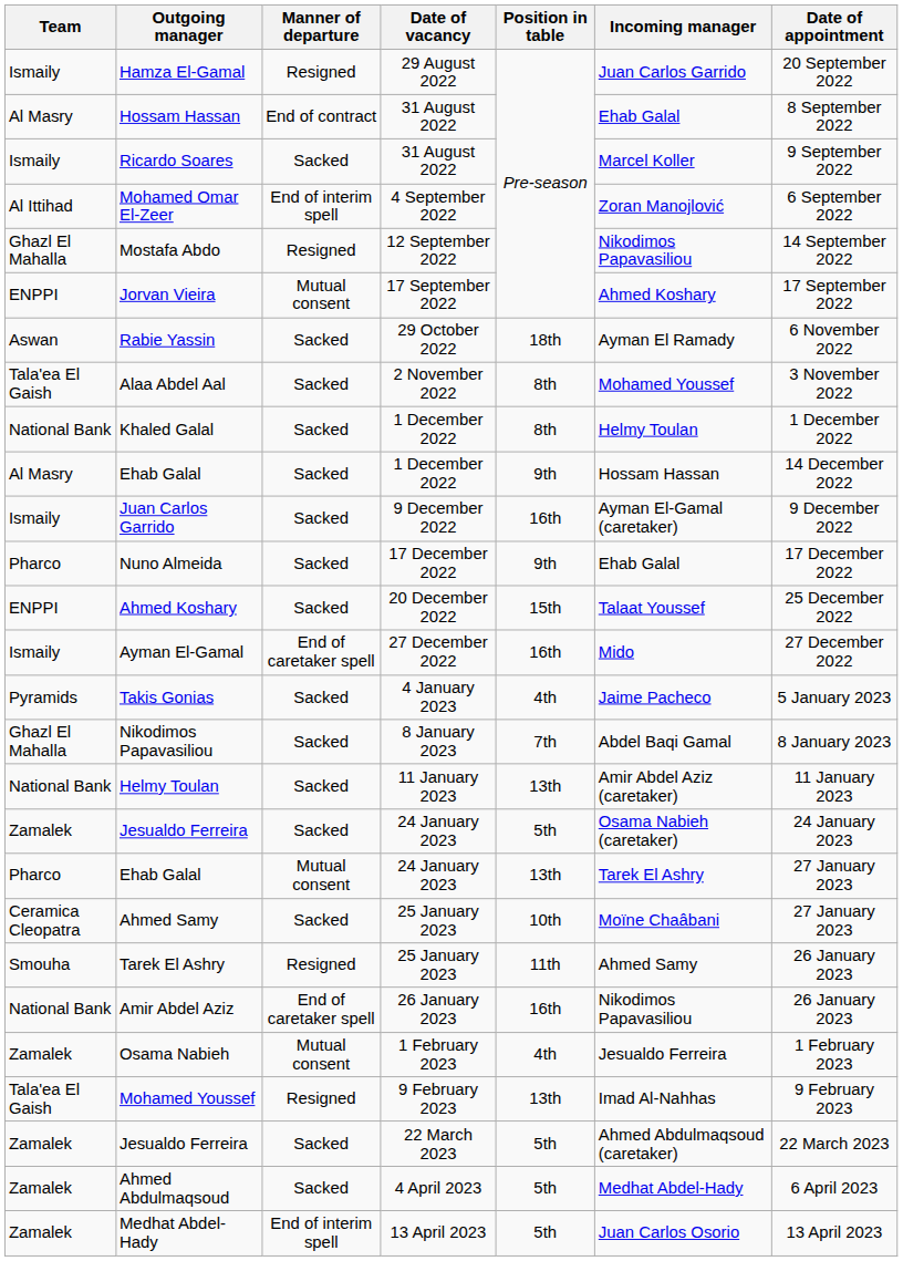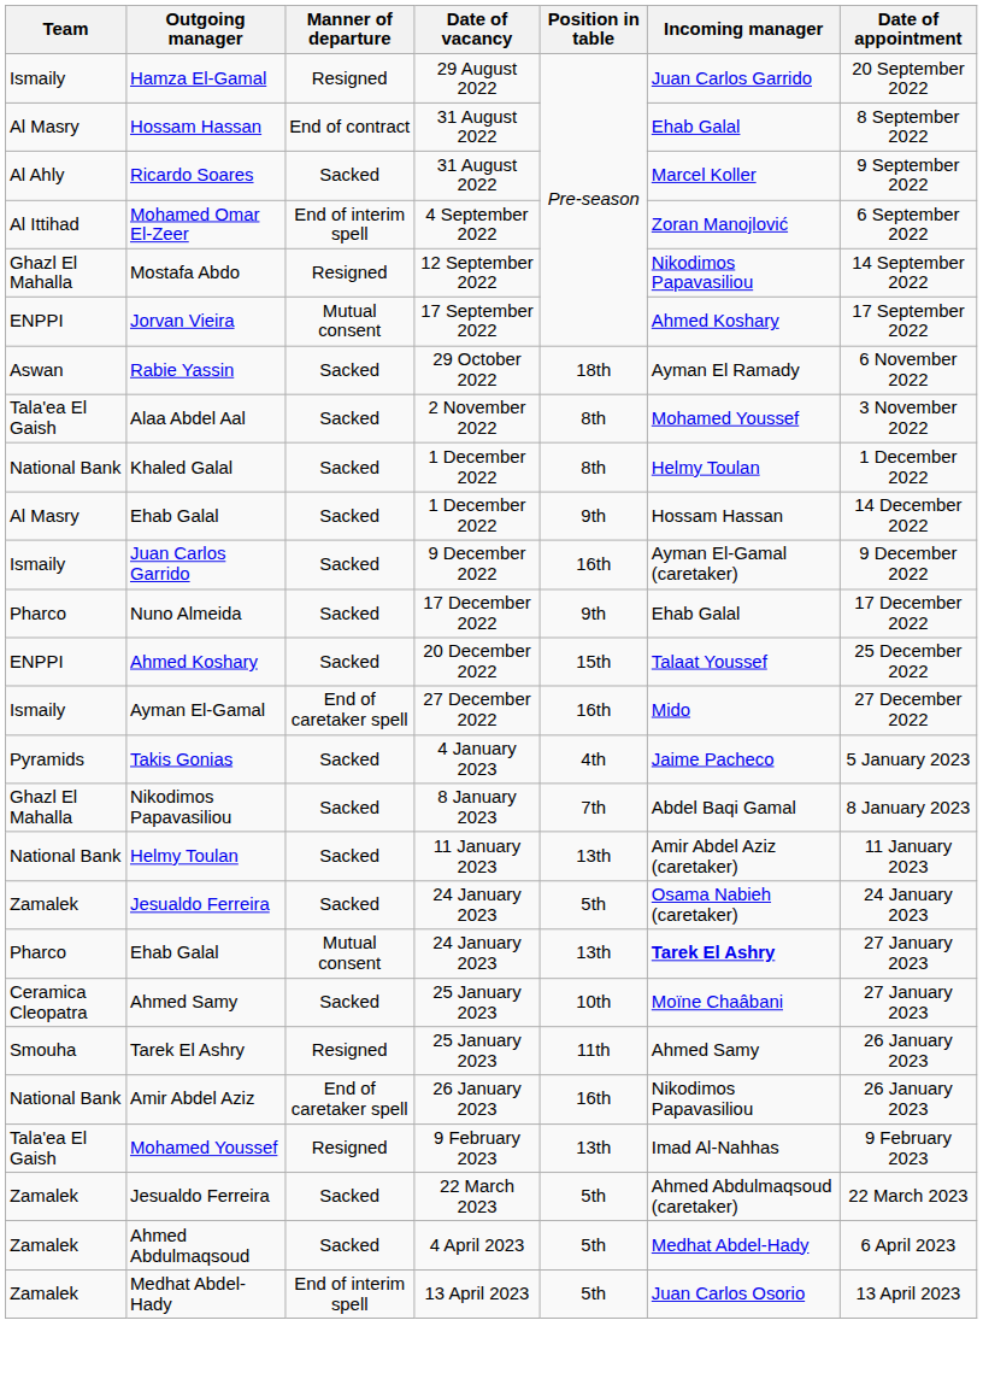Ricardo Soares | Team: Ismaily -> Al Ahly
Ehab Galal / 24 January 2023 | Incoming manager: normal -> bold
- row: Zamalek | Osama Nabieh | Mutual consent | 1 February 2023 | 4th | Jesualdo Ferreira | 1 February 2023
